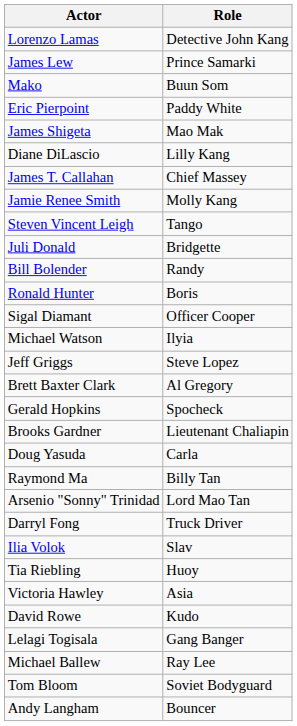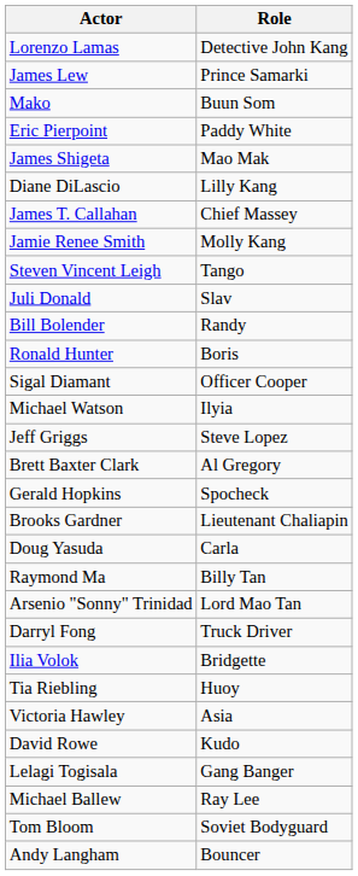Juli Donald | Role: Bridgette -> Slav
Ilia Volok | Role: Slav -> Bridgette
